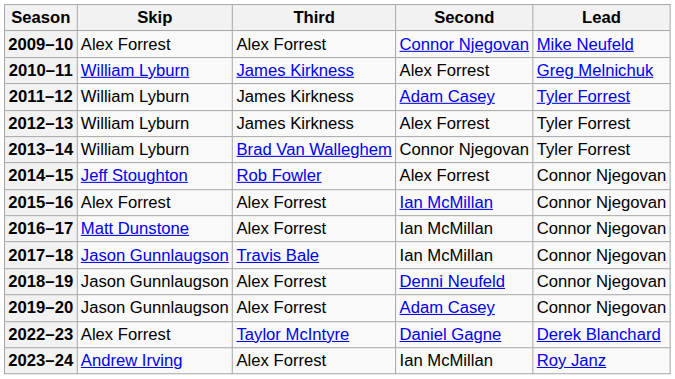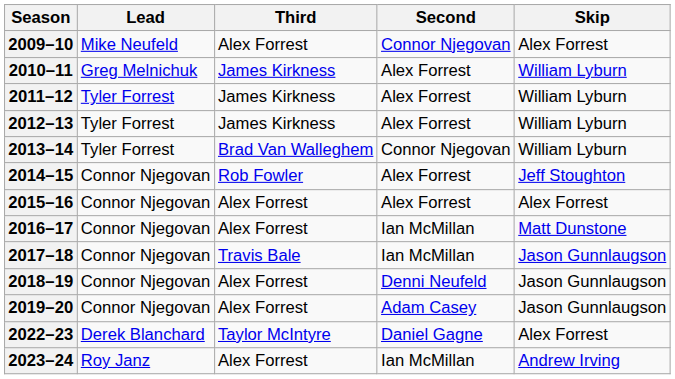columns swapped: Skip <-> Lead
2011–12 | Second: Adam Casey -> Alex Forrest
2015–16 | Second: Ian McMillan -> Alex Forrest
